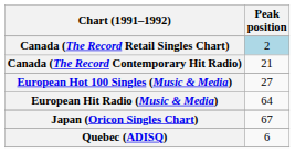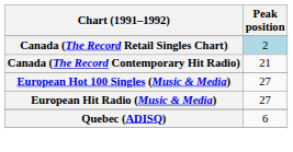European Hit Radio (Music & Media) | Peak position: 64 -> 27
- row: Japan (Oricon Singles Chart) | 67
